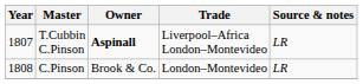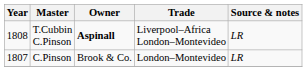T.Cubbin C.Pinson | Year: 1807 -> 1808
C.Pinson | Year: 1808 -> 1807
